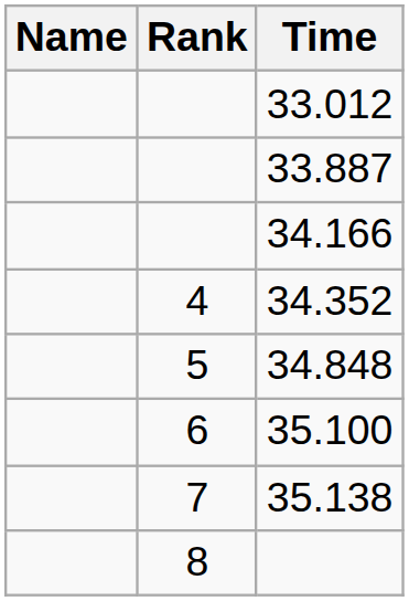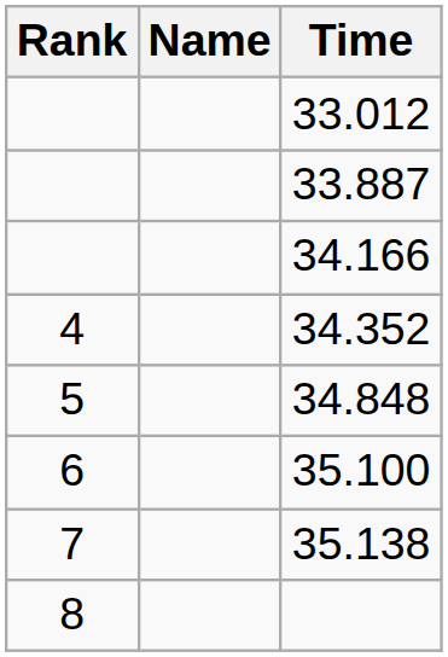columns swapped: Rank <-> Name
